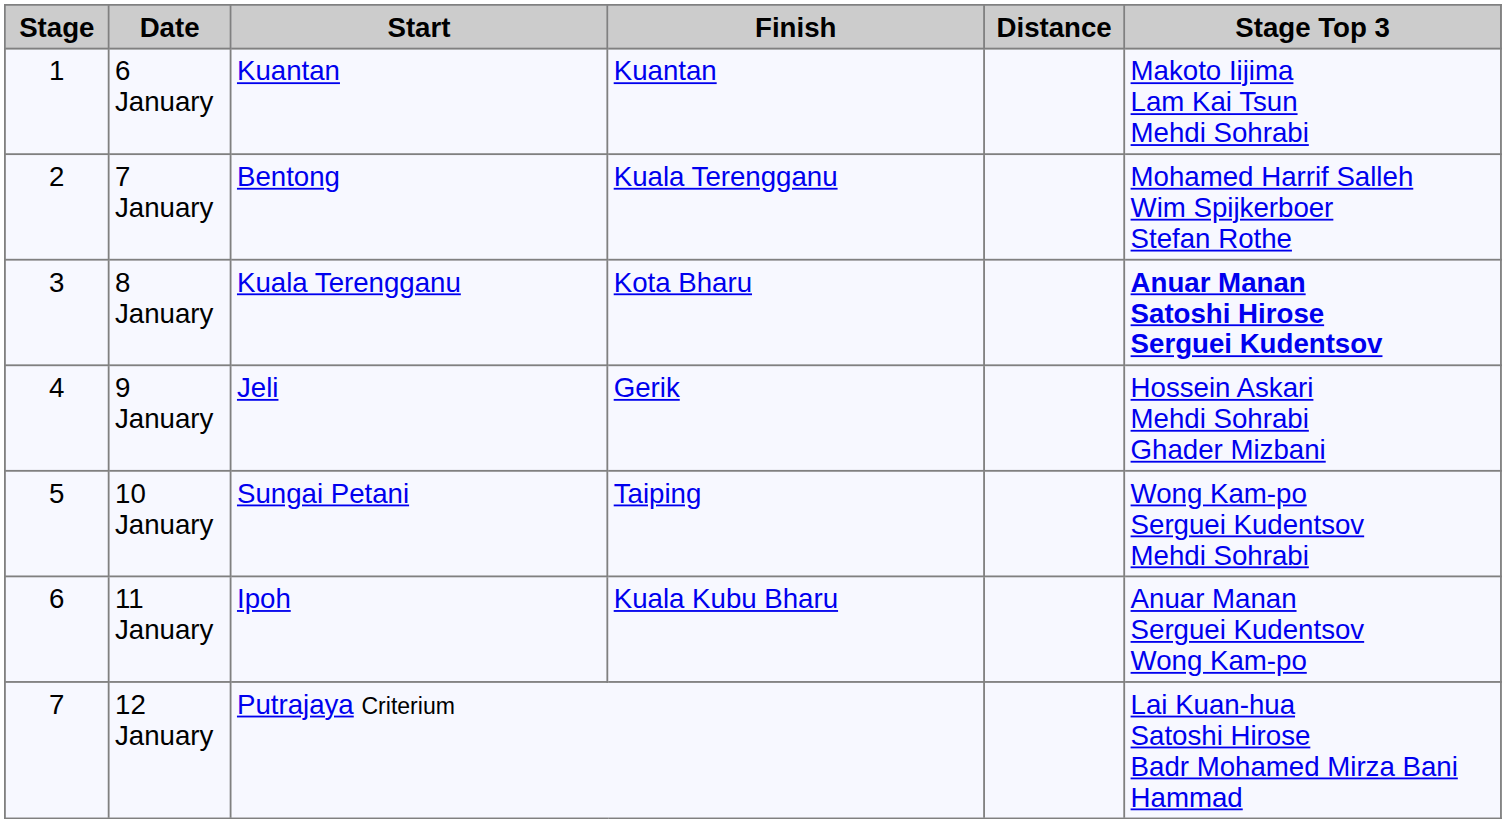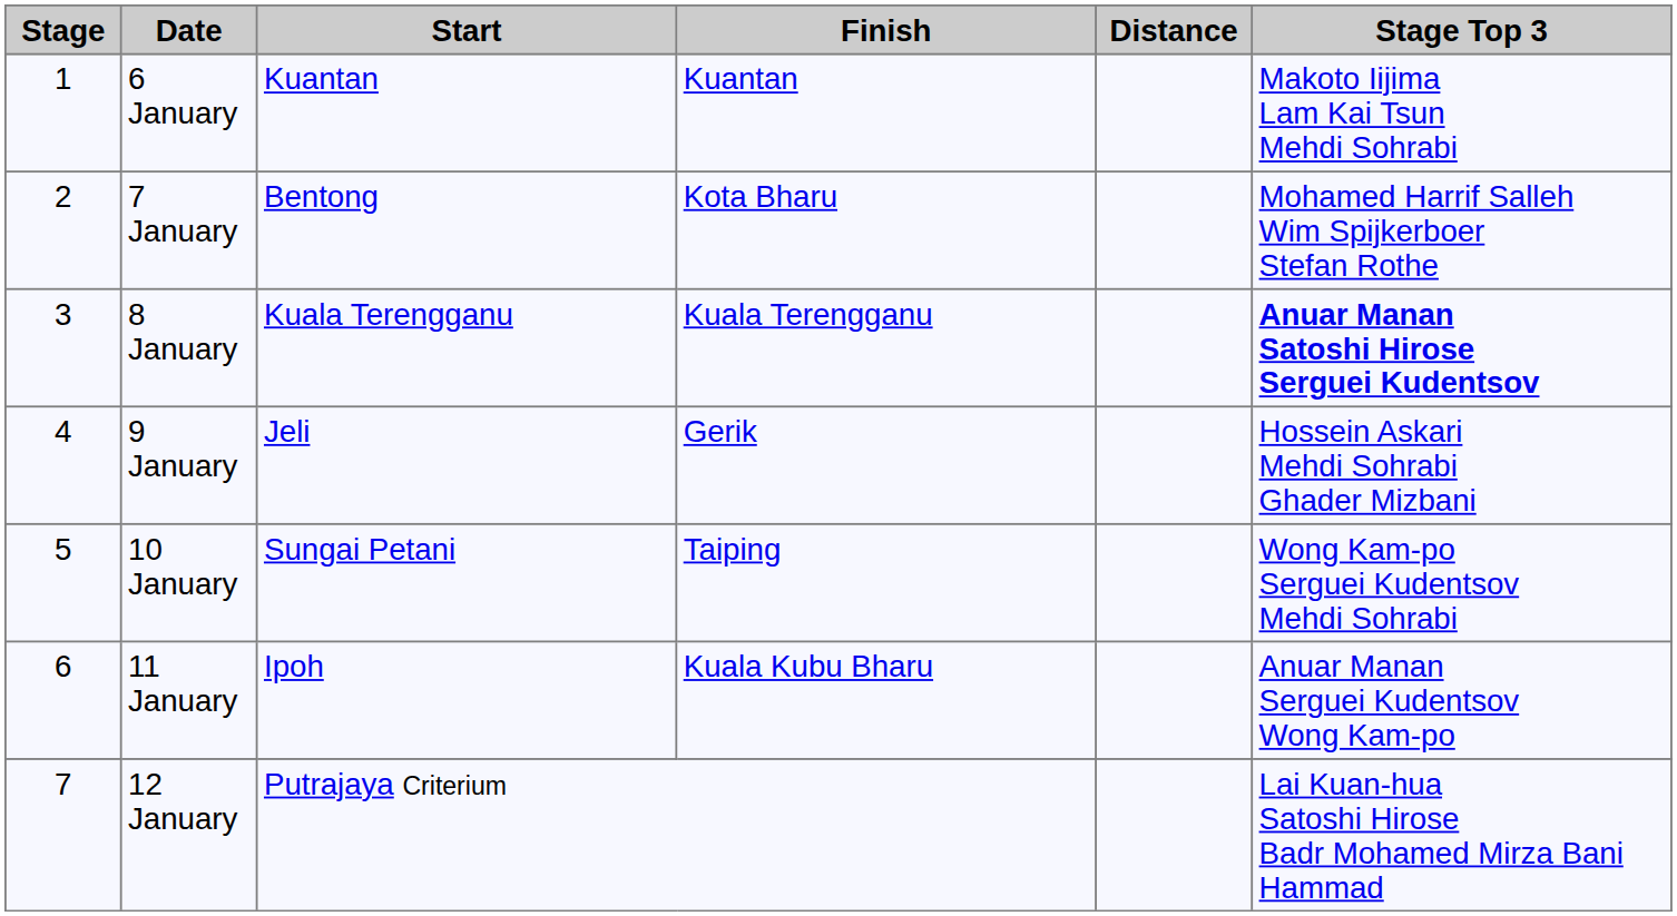7 January | Finish: Kuala Terengganu -> Kota Bharu
8 January | Finish: Kota Bharu -> Kuala Terengganu
